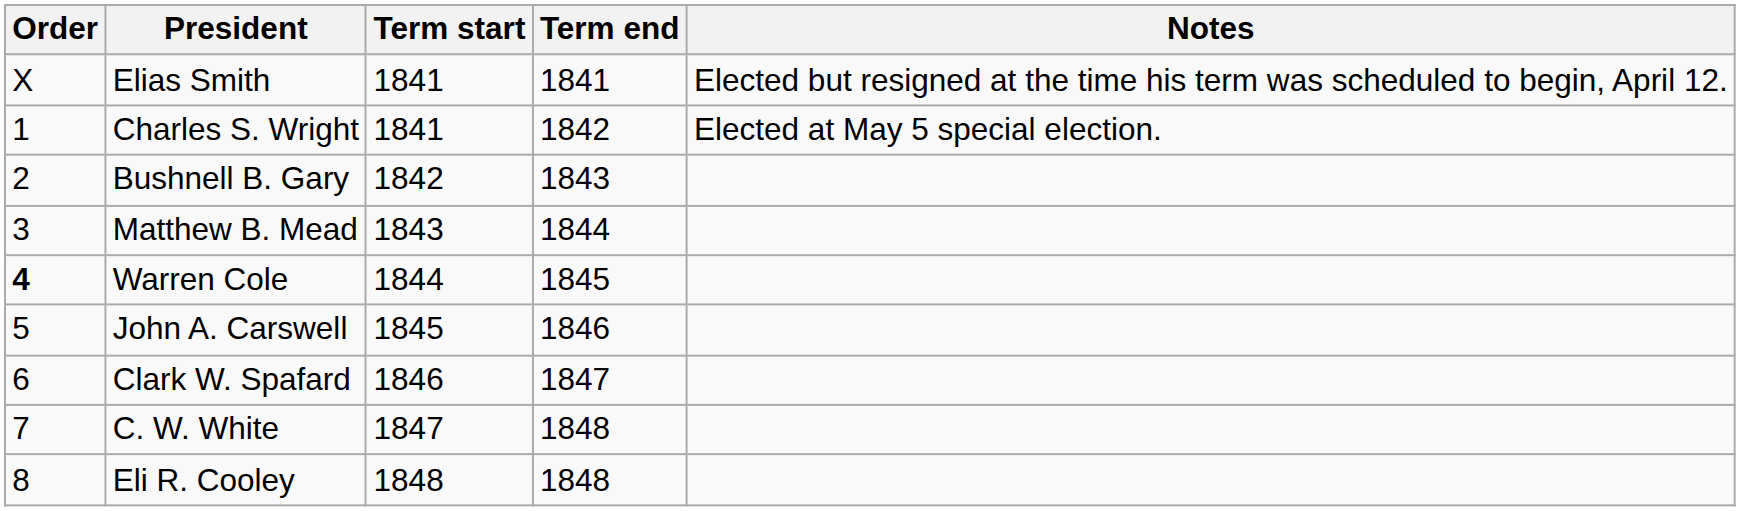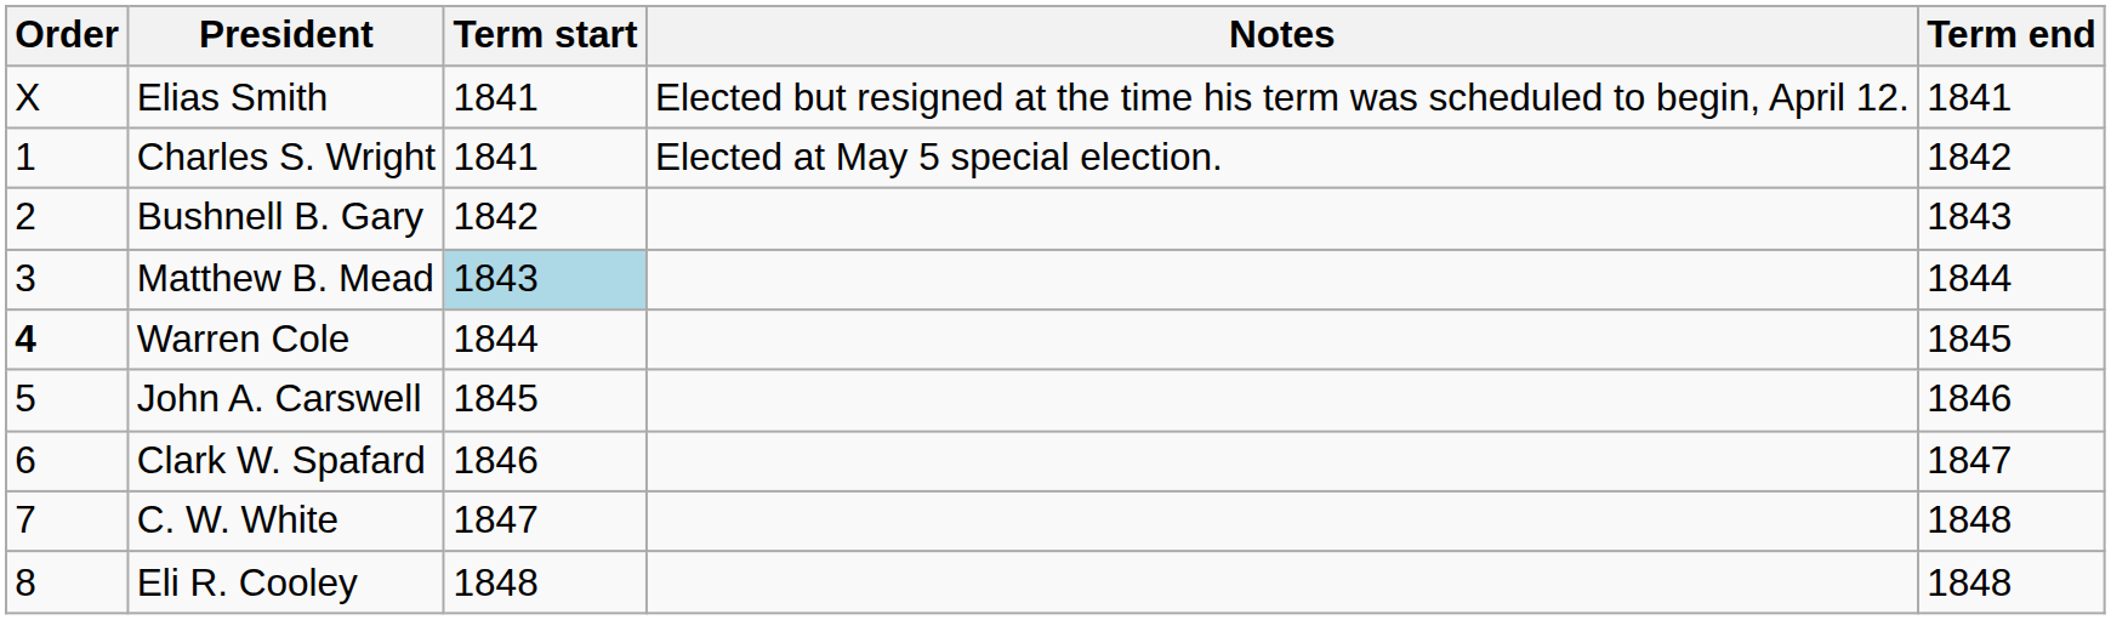columns swapped: Term end <-> Notes
Matthew B. Mead | Term start: no background -> lightblue background
